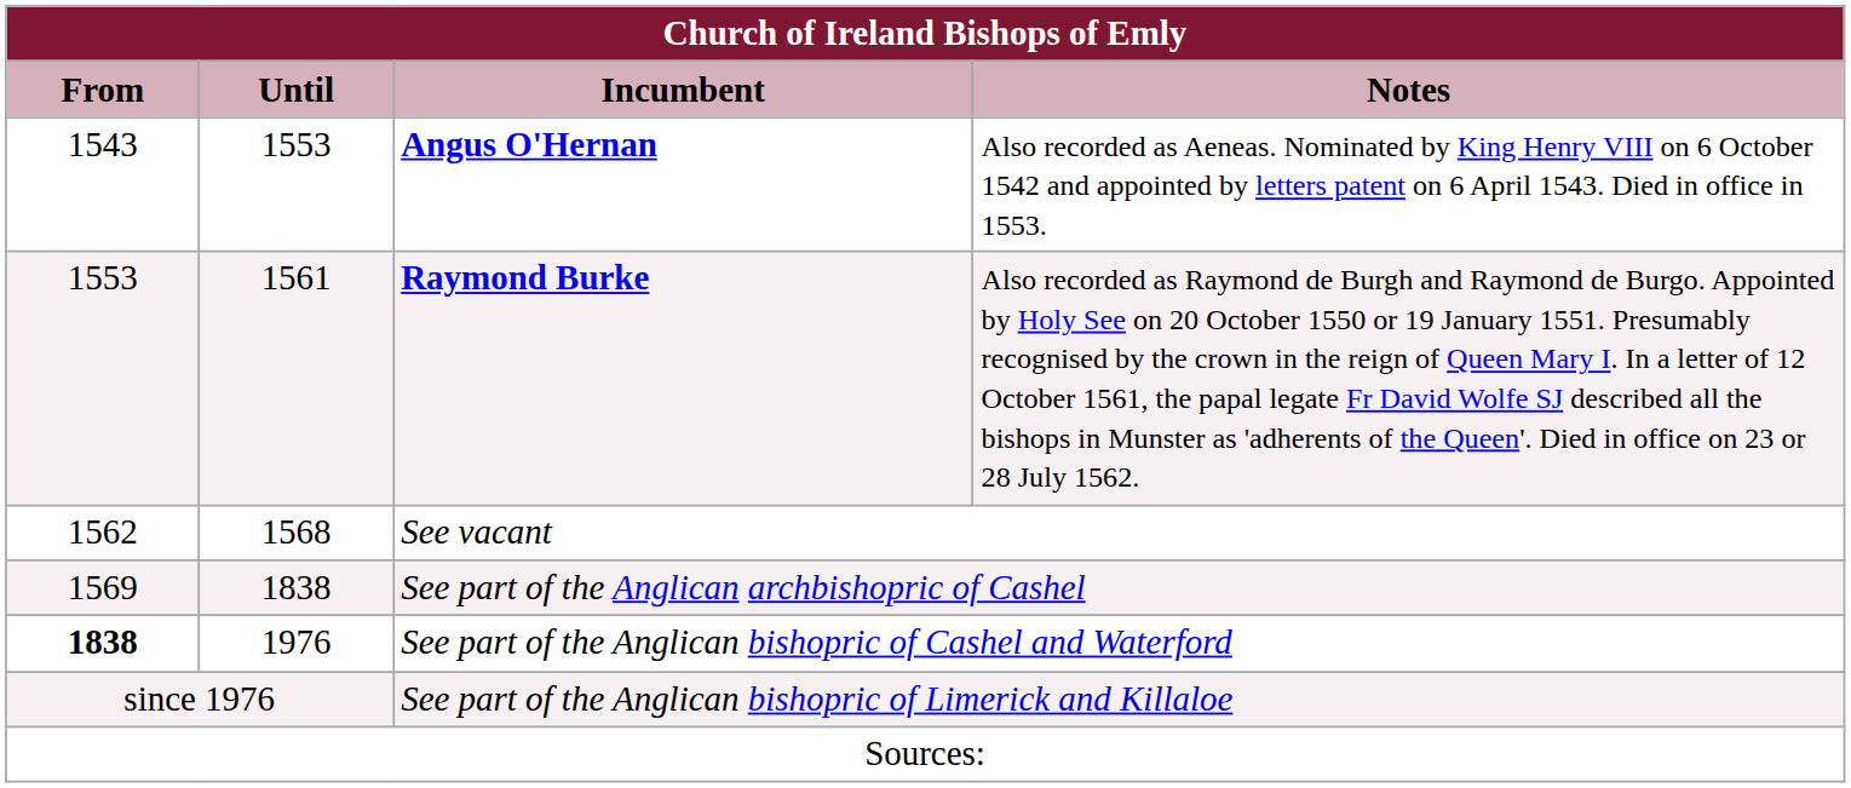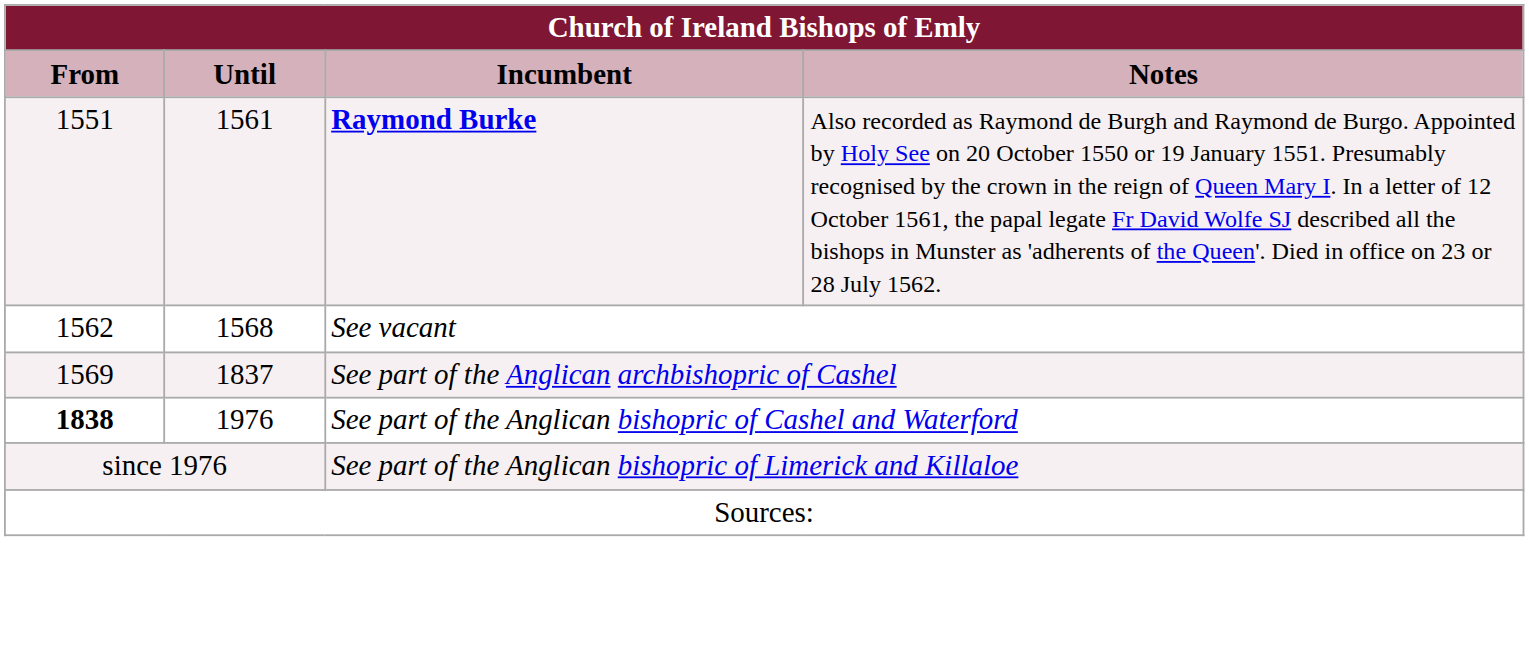- row: 1543 | 1553 | Angus O'Hernan | Also recorded as Aeneas. Nominated by King Henry VIII on 6 October 1542 and appointed by letters patent on 6 April 1543. Died in office in 1553.
Raymond Burke | From: 1553 -> 1551
See part of the Anglican archbishopric of Cashel | Until: 1838 -> 1837
